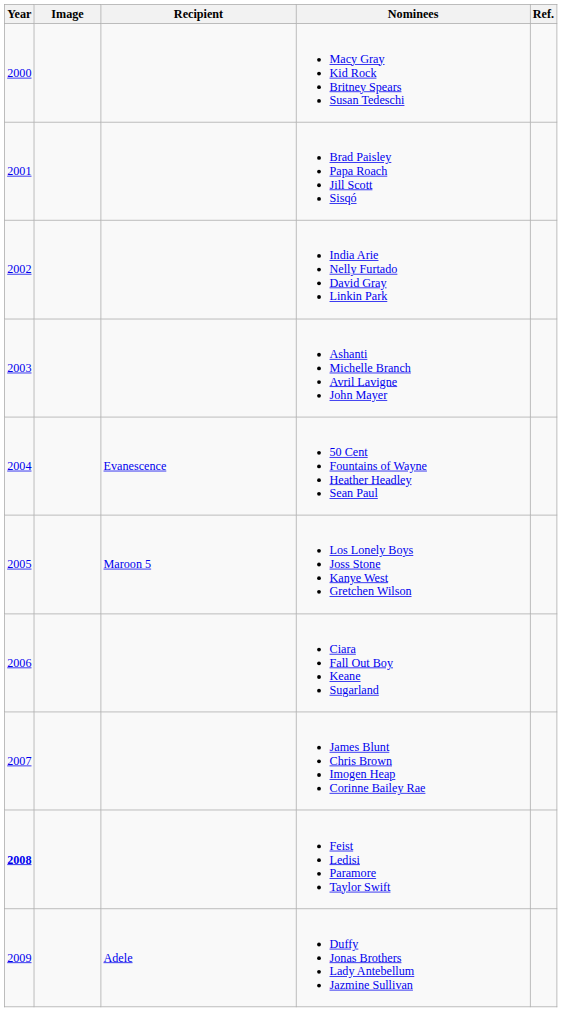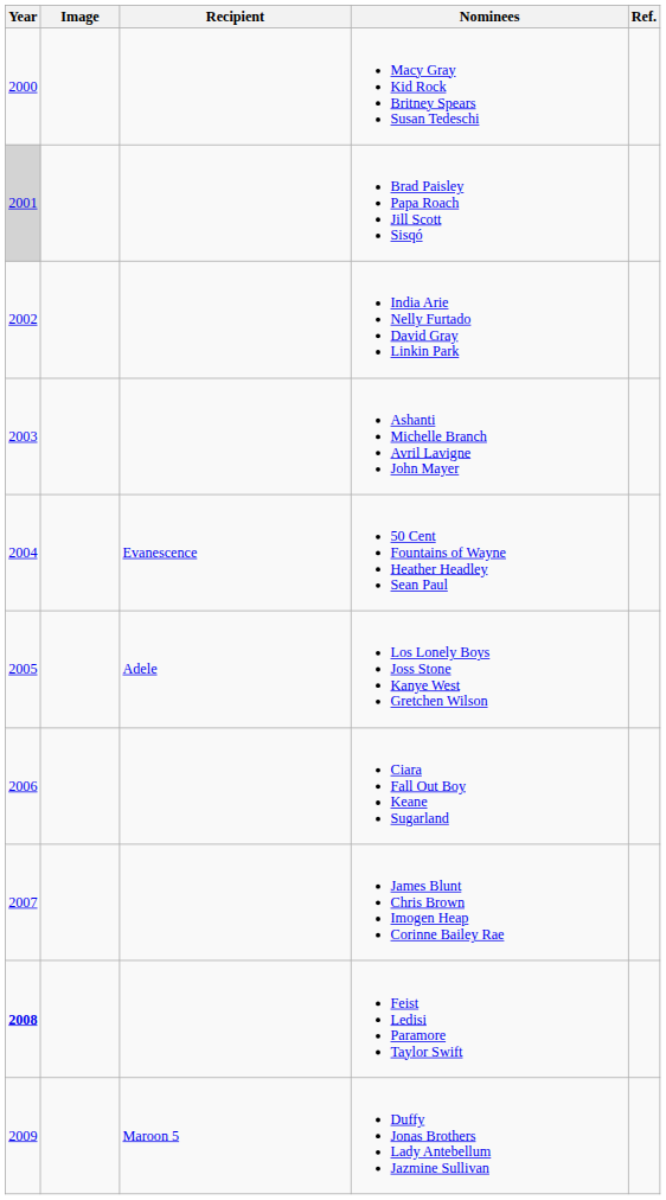Brad Paisley Papa Roach Jill Scott Sisqó | Year: no background -> lightgrey background
Los Lonely Boys Joss Stone Kanye West Gretchen Wilson | Recipient: Maroon 5 -> Adele
Duffy Jonas Brothers Lady Antebellum Jazmine Sullivan | Recipient: Adele -> Maroon 5
